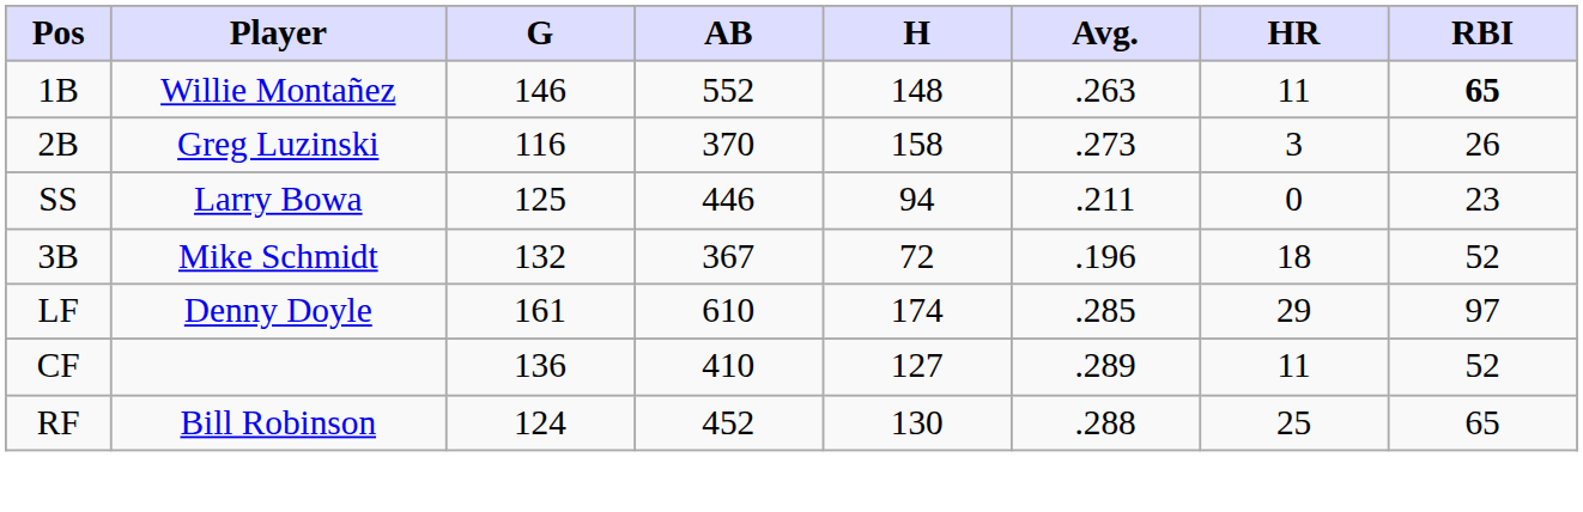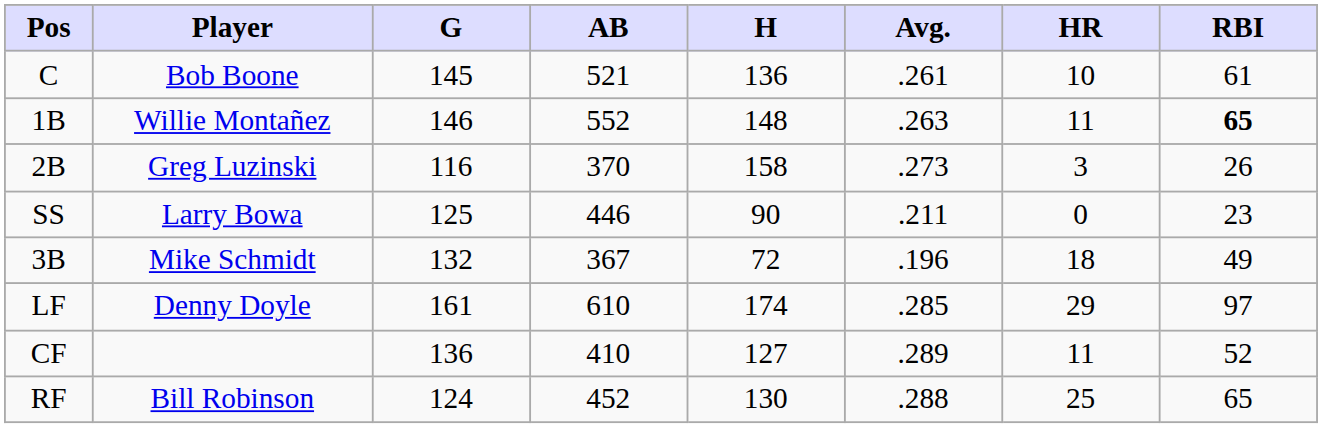+ row: C | Bob Boone | 145 | 521 | 136 | .261 | 10 | 61
SS | H: 94 -> 90
3B | RBI: 52 -> 49
